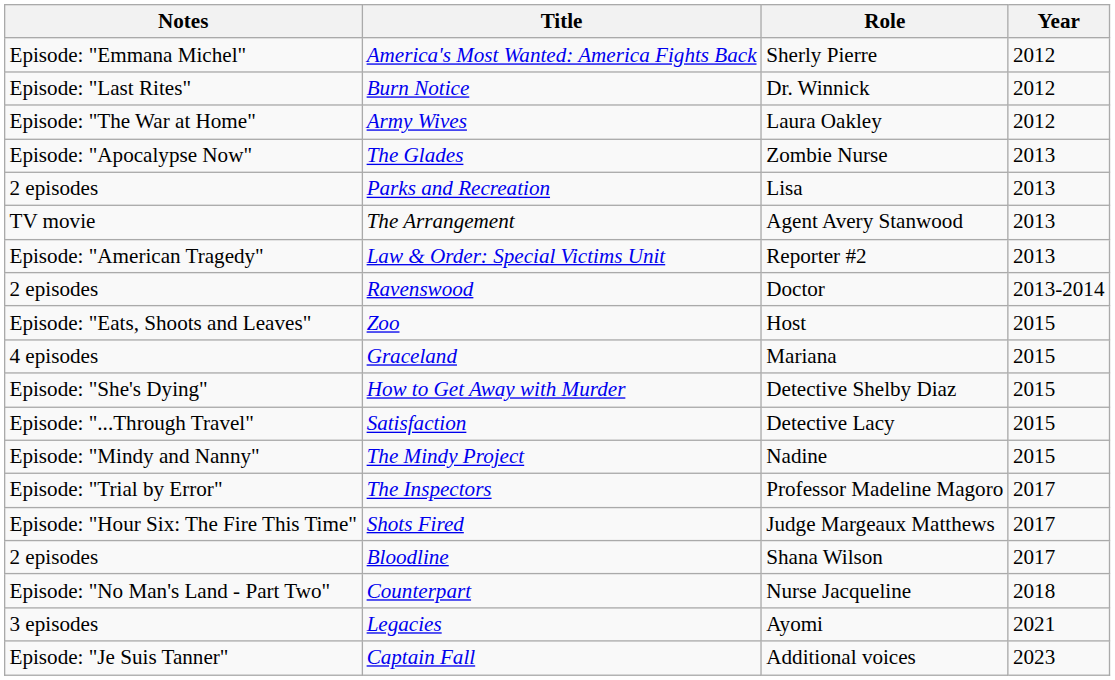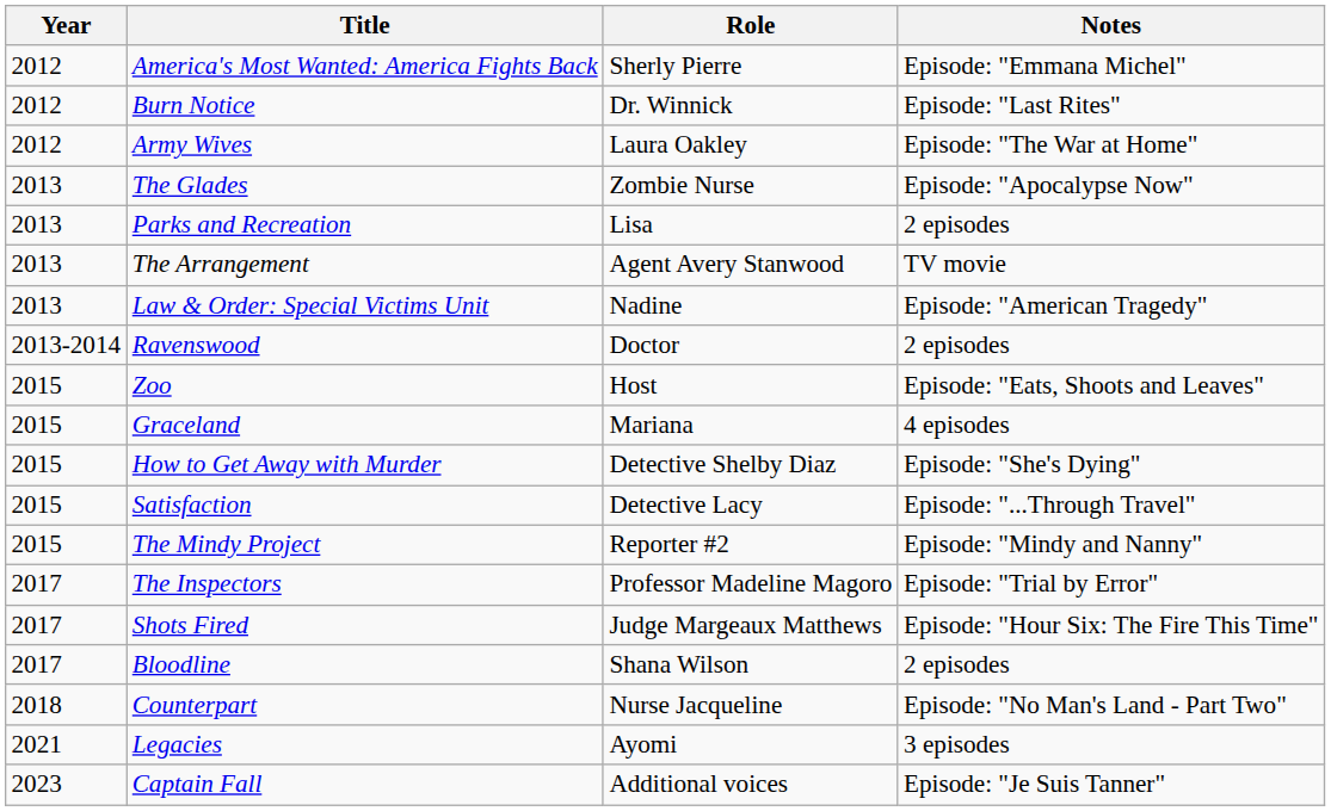columns swapped: Year <-> Notes
Law & Order: Special Victims Unit | Role: Reporter #2 -> Nadine
The Mindy Project | Role: Nadine -> Reporter #2
